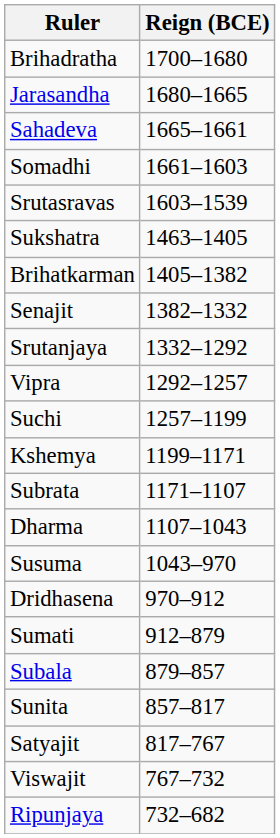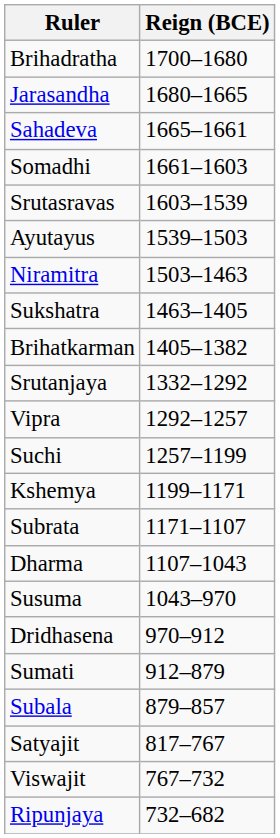+ row: Ayutayus | 1539–1503
+ row: Niramitra | 1503–1463
- row: Senajit | 1382–1332
- row: Sunita | 857–817
